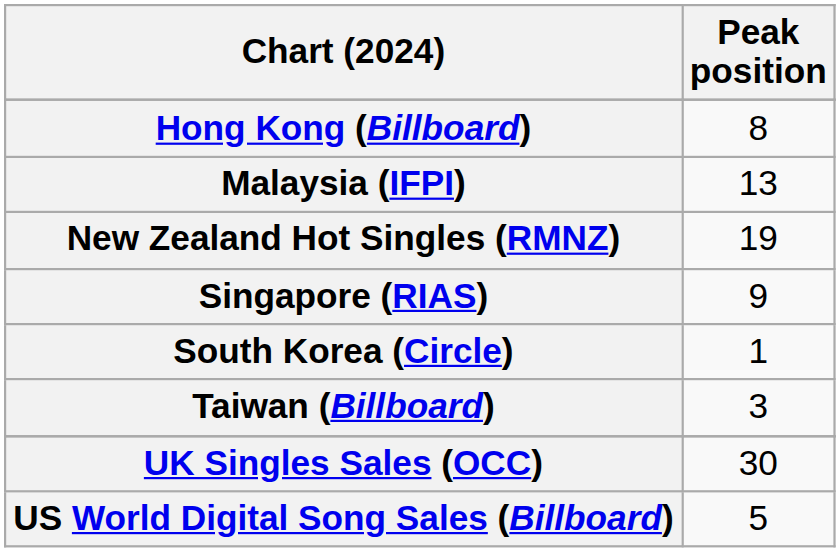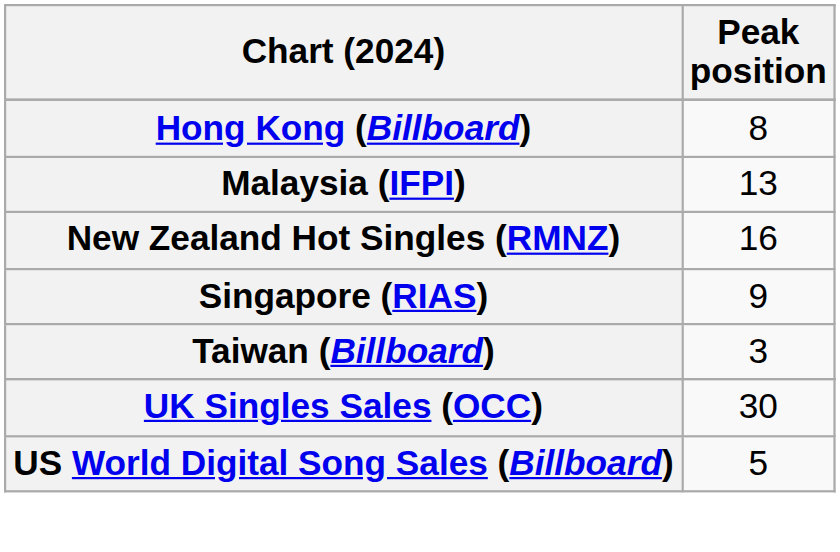New Zealand Hot Singles (RMNZ) | Peak position: 19 -> 16
- row: South Korea (Circle) | 1
